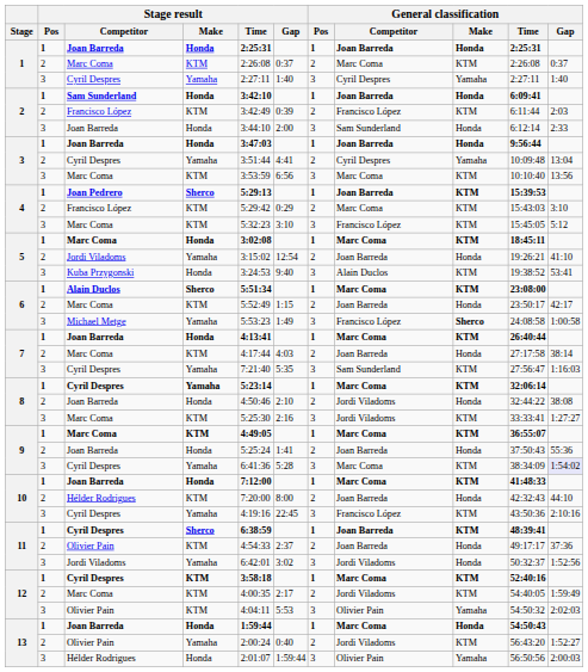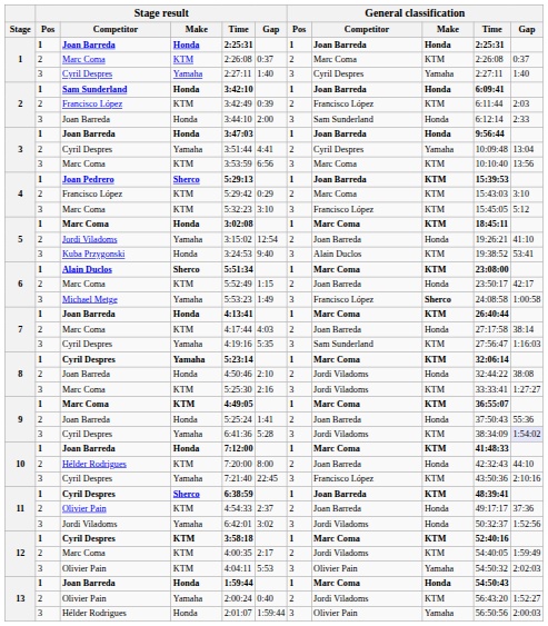7 / Cyril Despres | Stage result / Time: 7:21:40 -> 4:19:16
9 / Cyril Despres | General classification / Competitor: Marc Coma -> Jordi Viladoms
10 / Cyril Despres | Stage result / Time: 4:19:16 -> 7:21:40
